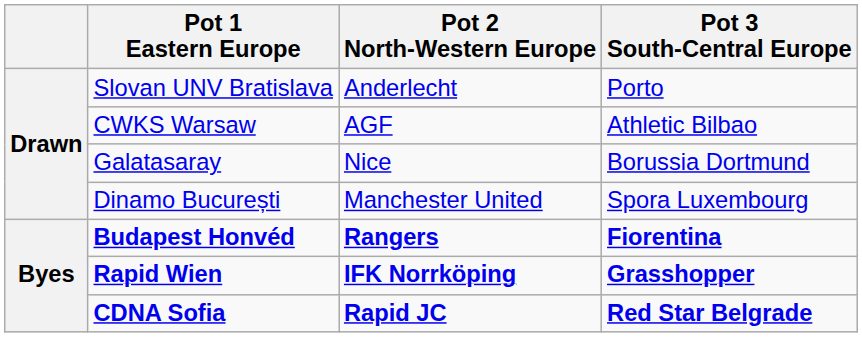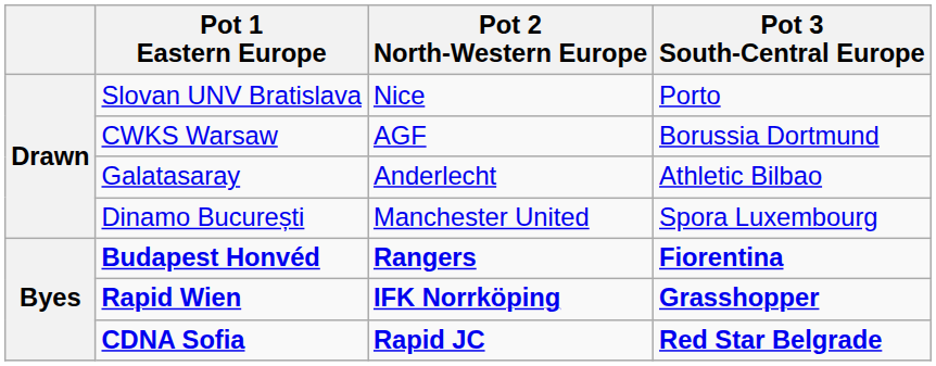Slovan UNV Bratislava | Pot 2 North-Western Europe: Anderlecht -> Nice
CWKS Warsaw | Pot 3 South-Central Europe: Athletic Bilbao -> Borussia Dortmund
Galatasaray | Pot 2 North-Western Europe: Nice -> Anderlecht
Galatasaray | Pot 3 South-Central Europe: Borussia Dortmund -> Athletic Bilbao
